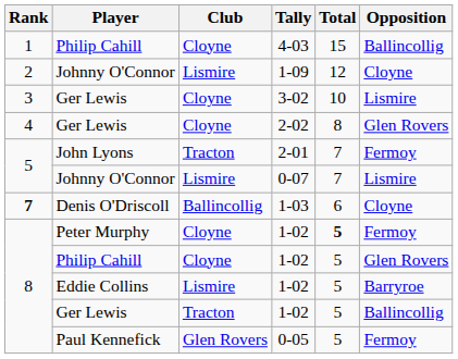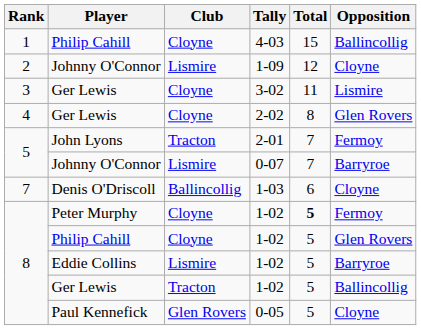3-02 | Total: 10 -> 11
0-07 | Opposition: Lismire -> Barryroe
1-03 | Rank: bold -> normal
0-05 | Opposition: Fermoy -> Cloyne
